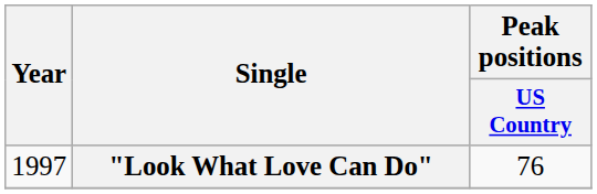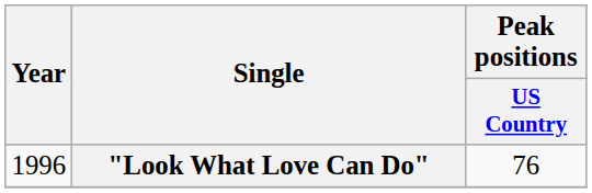"Look What Love Can Do" | Year: 1997 -> 1996
